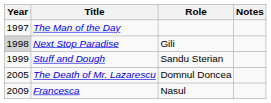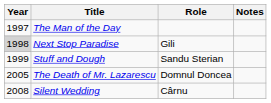+ row: 2008 | Silent Wedding | Cârnu
- row: 2009 | Francesca | Nasul
